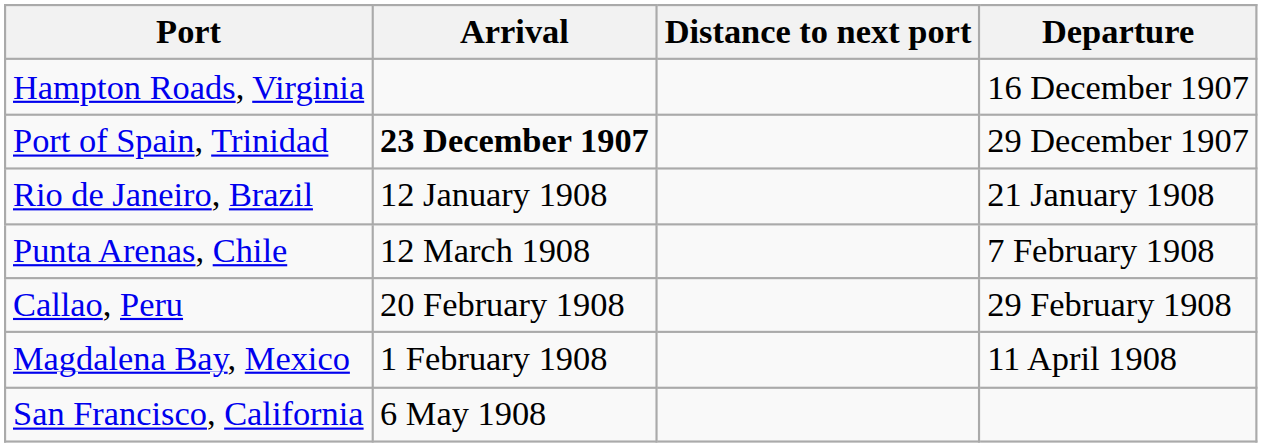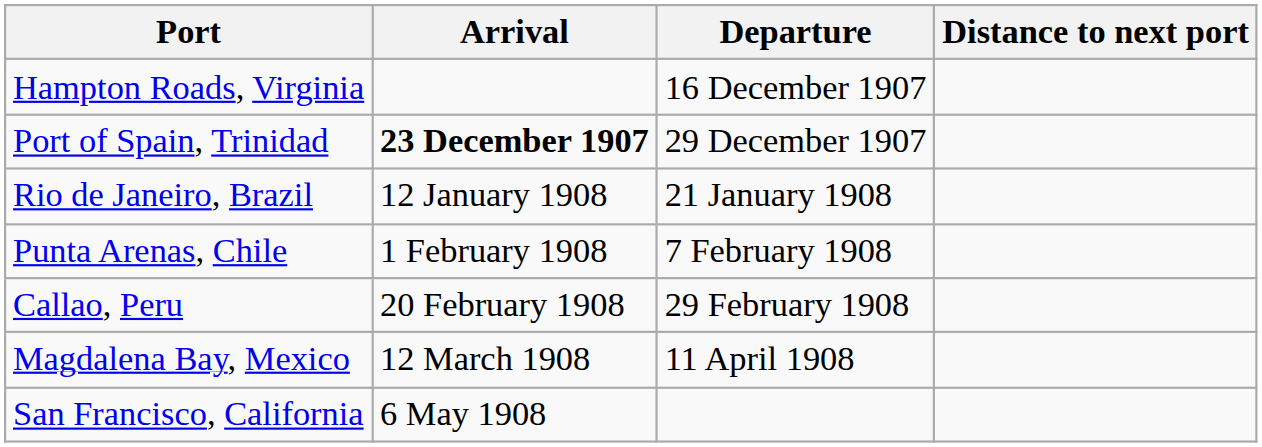columns swapped: Departure <-> Distance to next port
Punta Arenas, Chile | Arrival: 12 March 1908 -> 1 February 1908
Magdalena Bay, Mexico | Arrival: 1 February 1908 -> 12 March 1908
